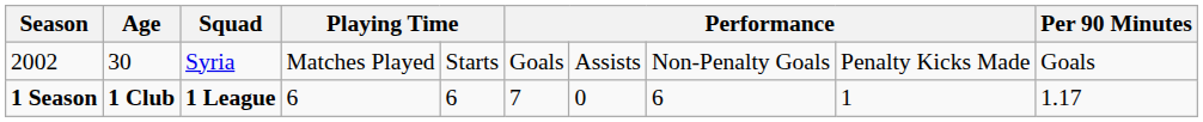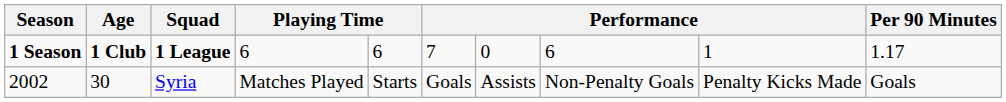rows swapped: 2002 <-> 1 Season
